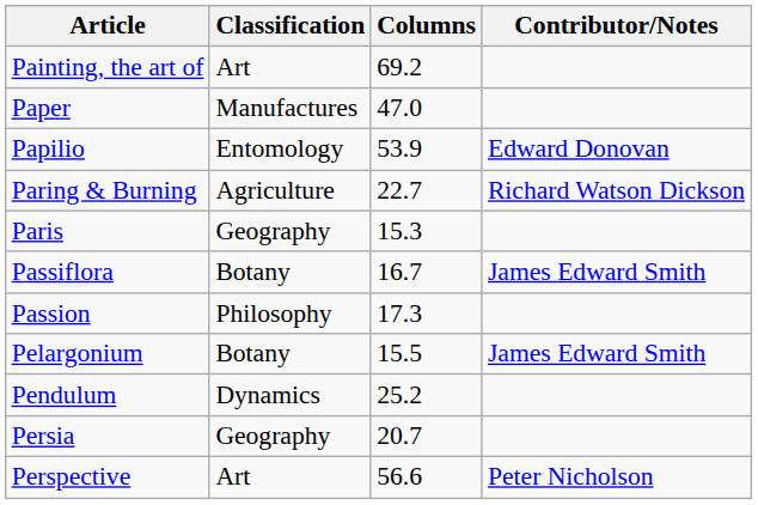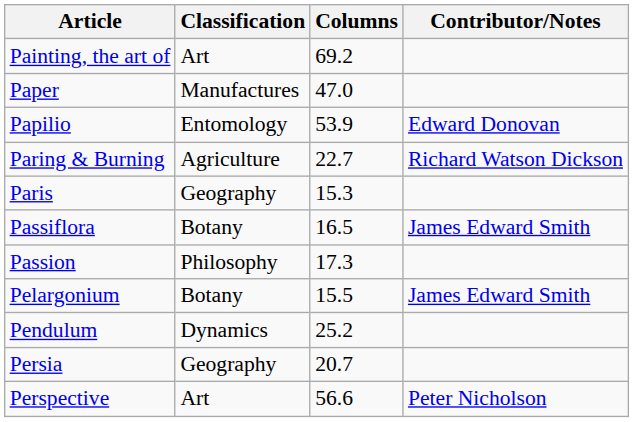Passiflora | Columns: 16.7 -> 16.5
